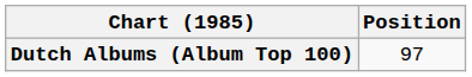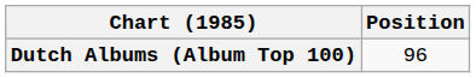Dutch Albums (Album Top 100) | Position: 97 -> 96
